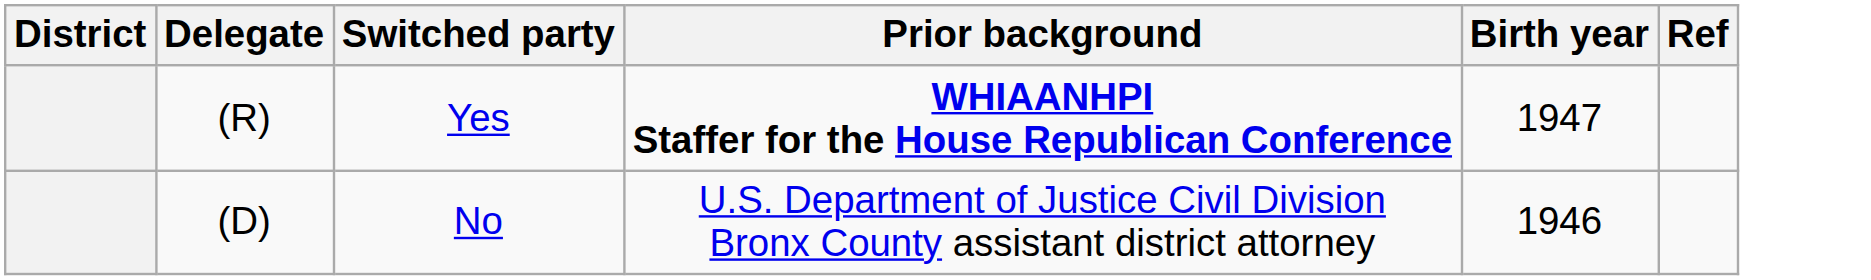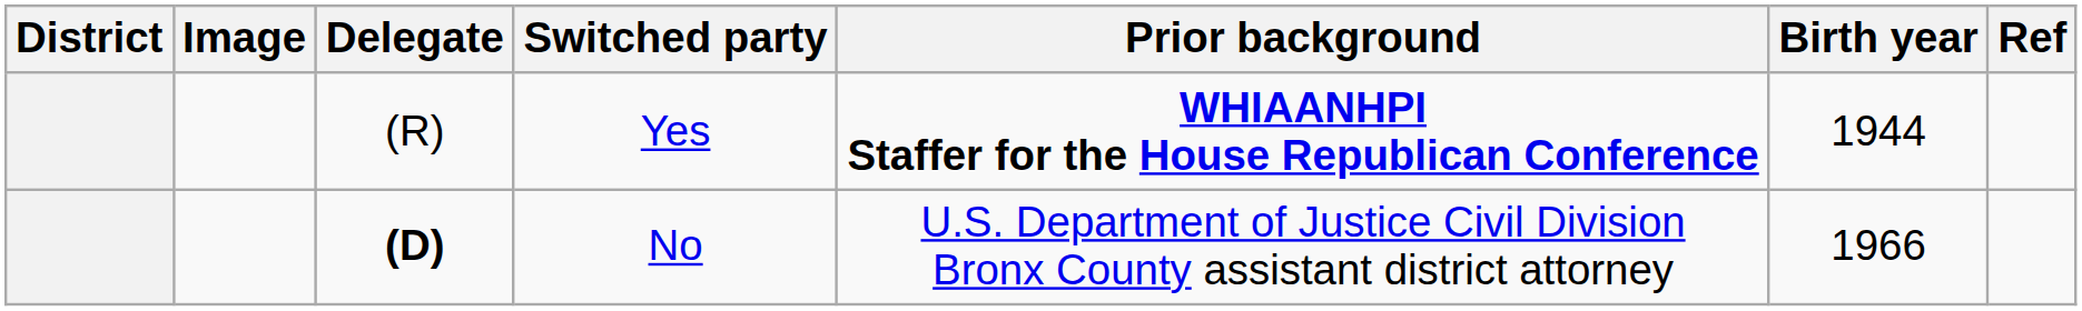+ column: Image
Yes | Birth year: 1947 -> 1944
No | Delegate: normal -> bold
No | Birth year: 1946 -> 1966
